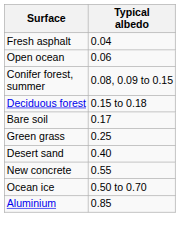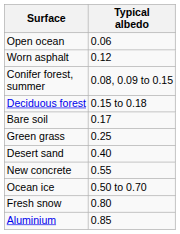- row: Fresh asphalt | 0.04
+ row: Worn asphalt | 0.12
+ row: Fresh snow | 0.80
